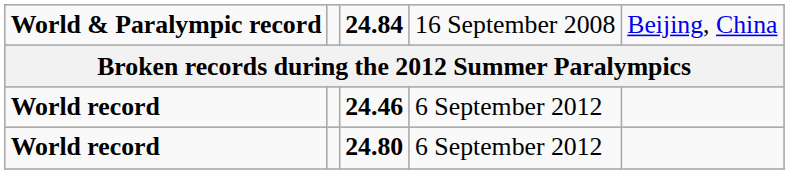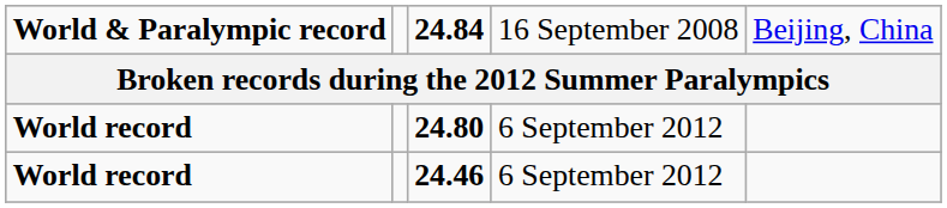rows swapped: 24.80 <-> 24.46
